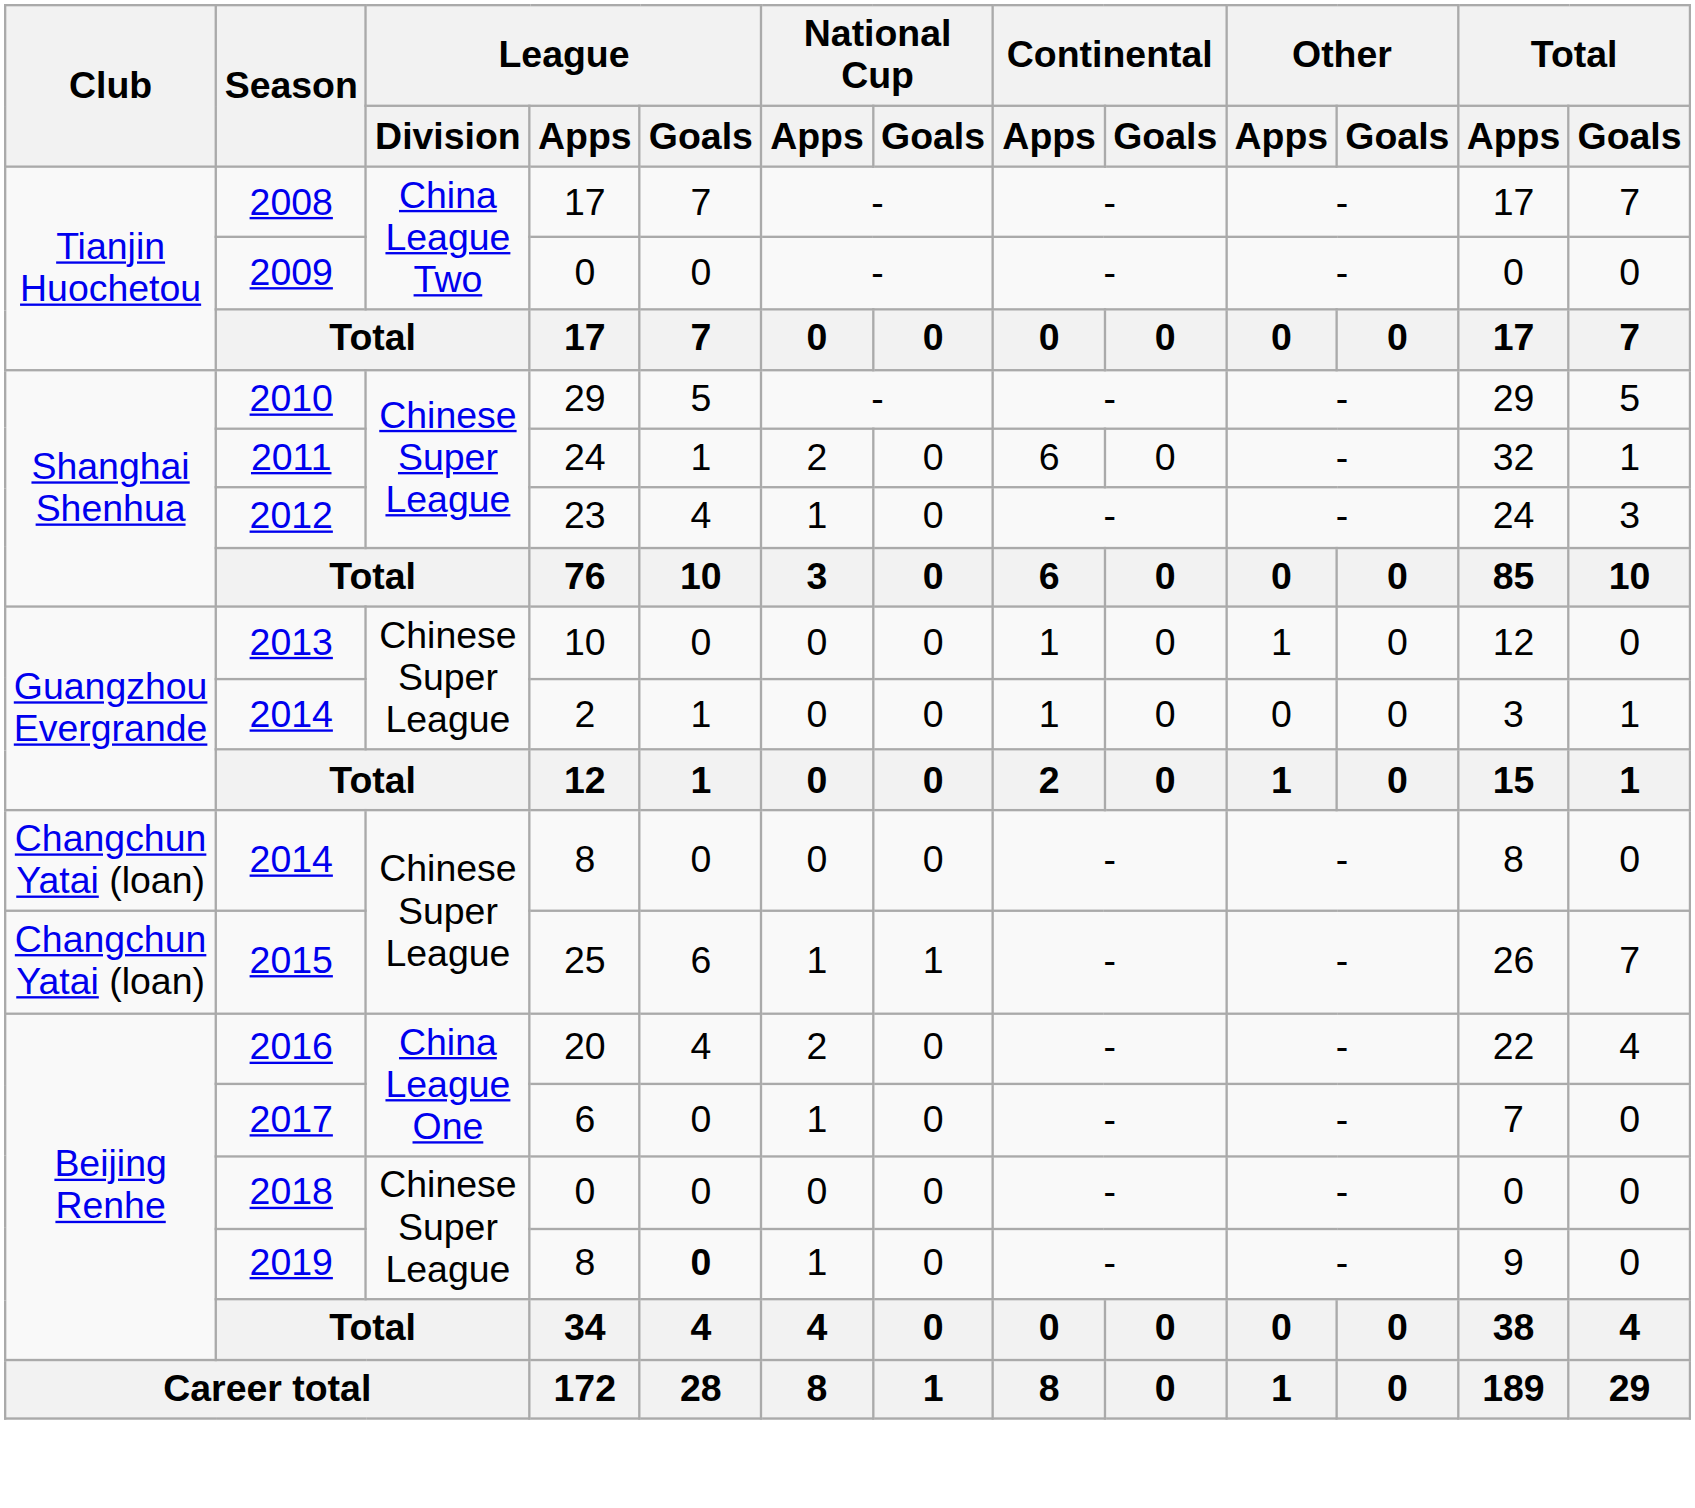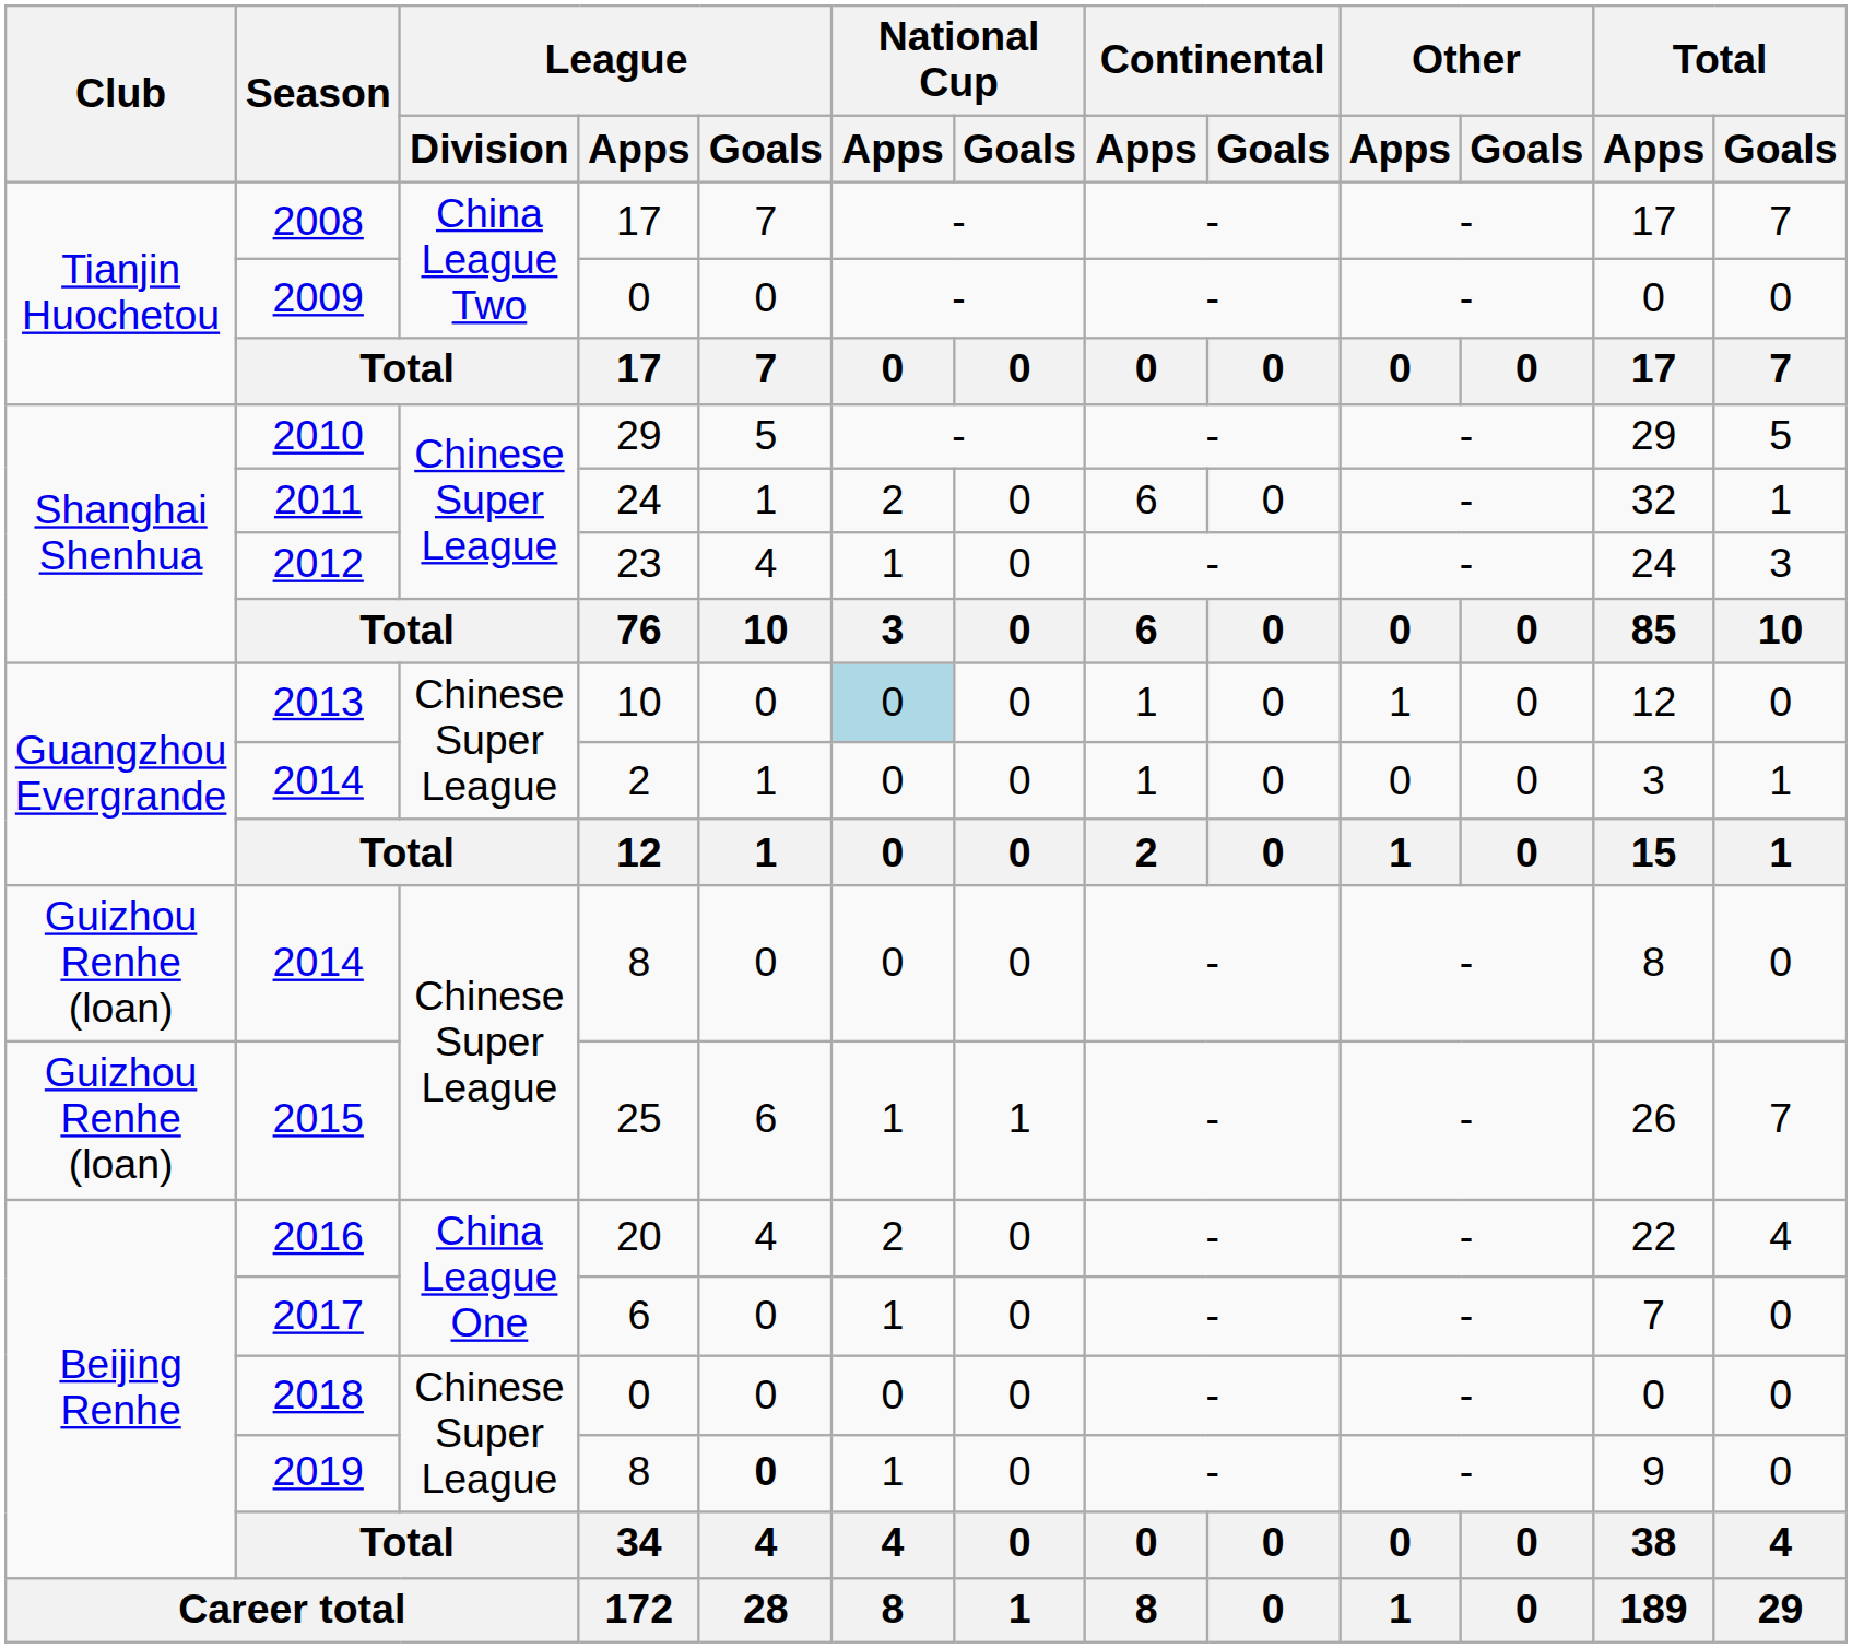2013 | National Cup / Apps: no background -> lightblue background
2014 / 8 | Club: Changchun Yatai (loan) -> Guizhou Renhe (loan)
2015 | Club: Changchun Yatai (loan) -> Guizhou Renhe (loan)
